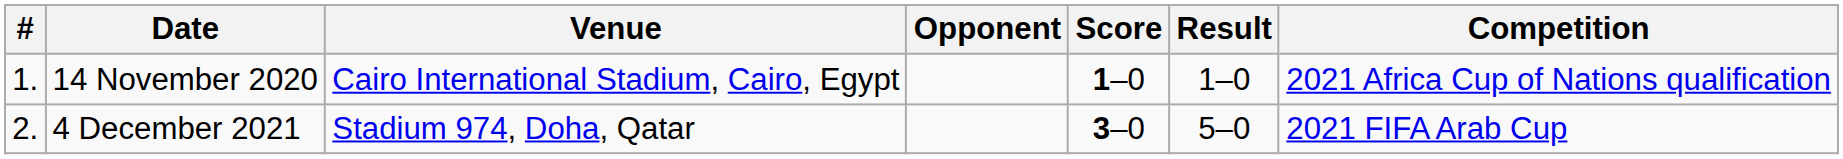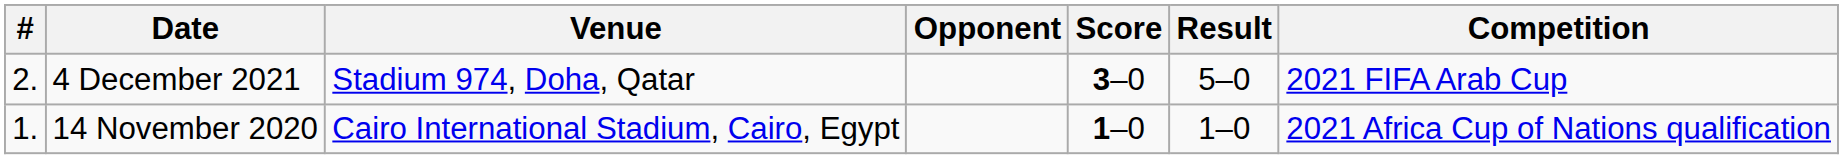rows swapped: 14 November 2020 <-> 4 December 2021
